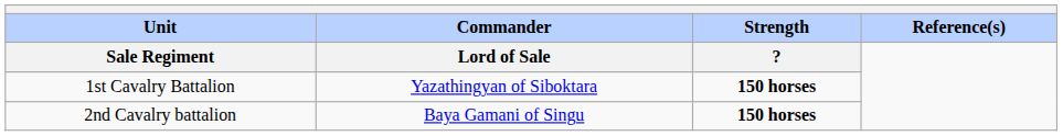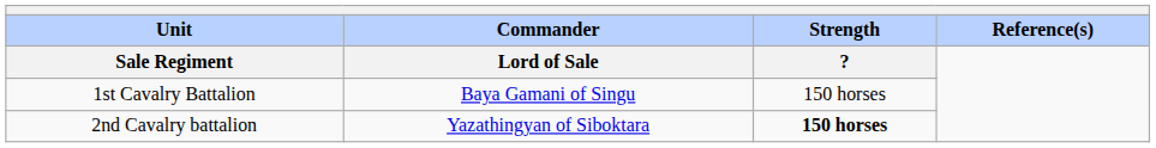1st Cavalry Battalion | Commander: Yazathingyan of Siboktara -> Baya Gamani of Singu
1st Cavalry Battalion | Strength: bold -> normal
2nd Cavalry battalion | Commander: Baya Gamani of Singu -> Yazathingyan of Siboktara
